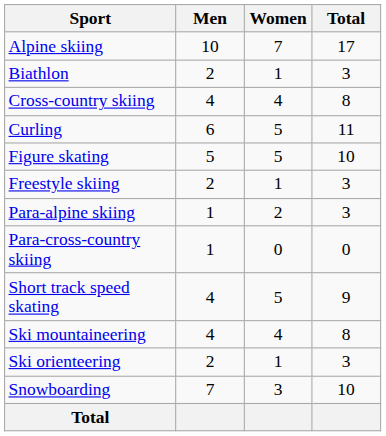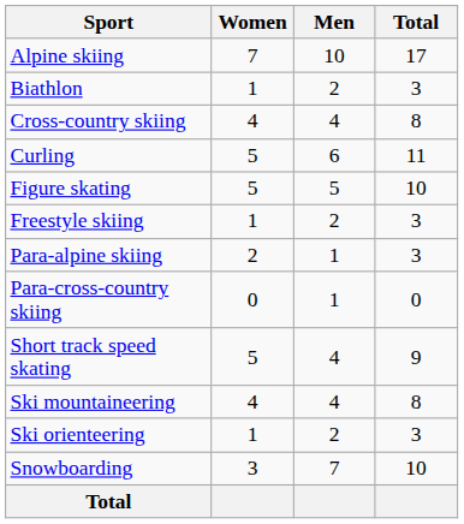columns swapped: Men <-> Women
